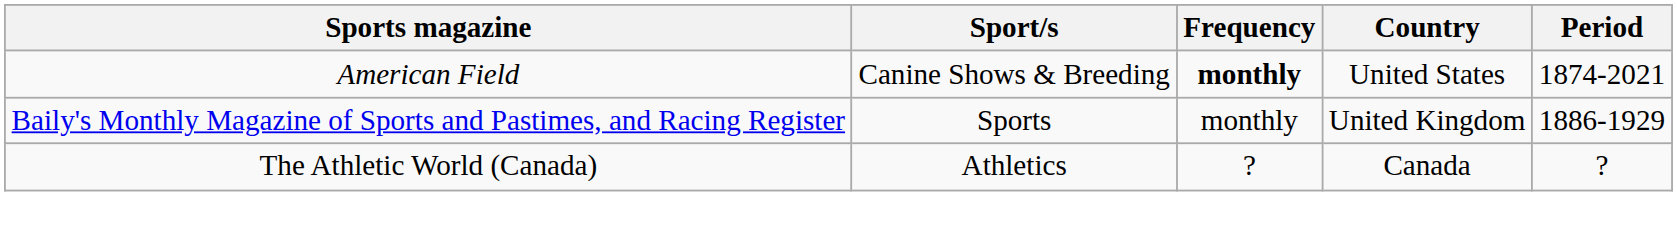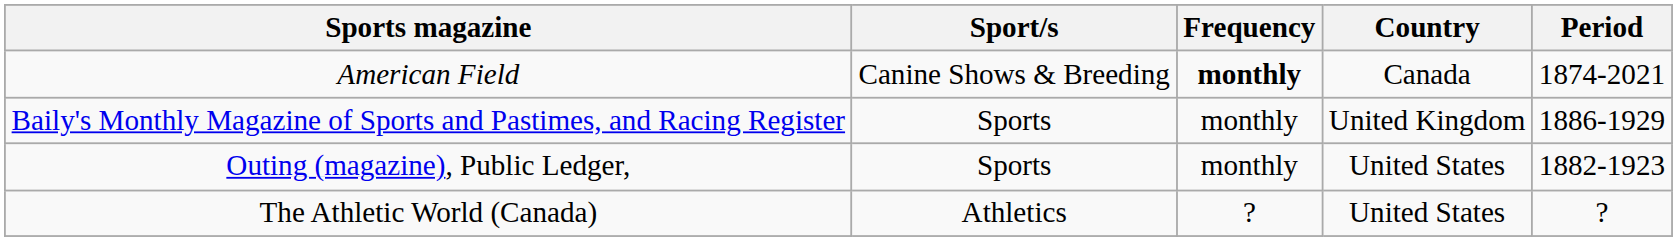American Field | Country: United States -> Canada
+ row: Outing (magazine), Public Ledger, | Sports | monthly | United States | 1882-1923
The Athletic World (Canada) | Country: Canada -> United States
